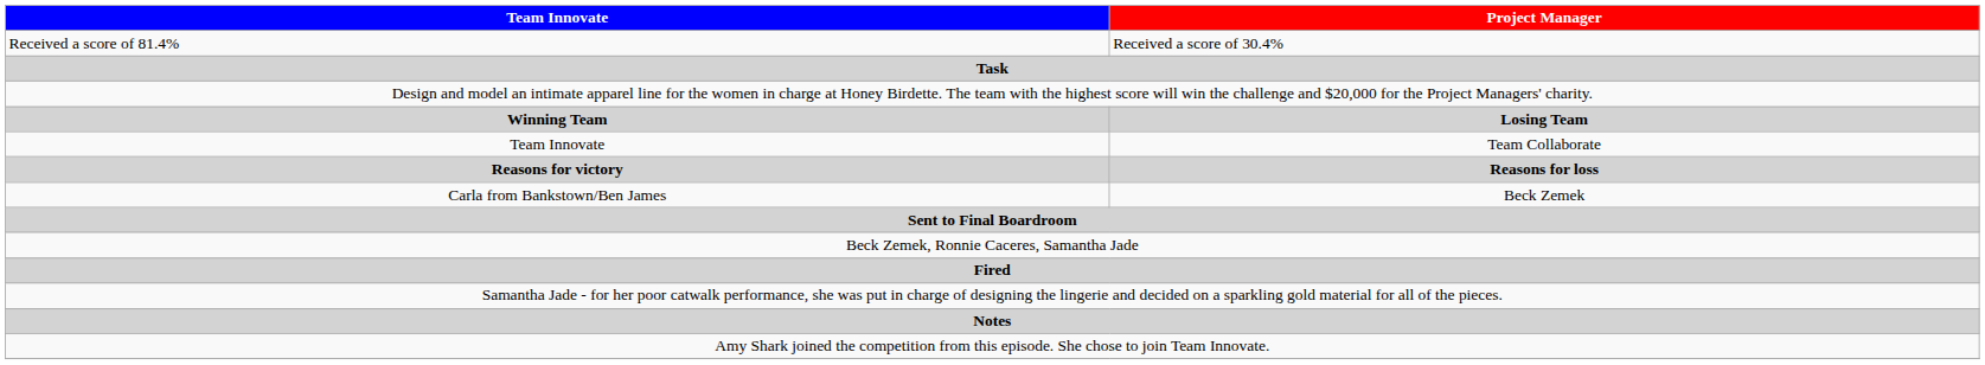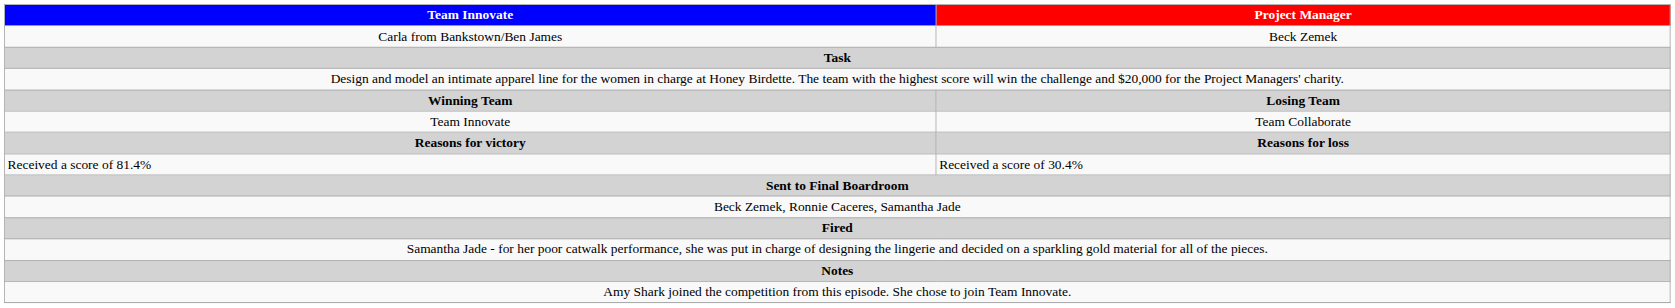rows swapped: Carla from Bankstown/Ben James <-> Received a score of 81.4%
